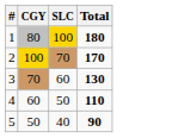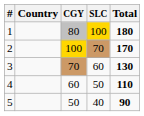+ column: Country
